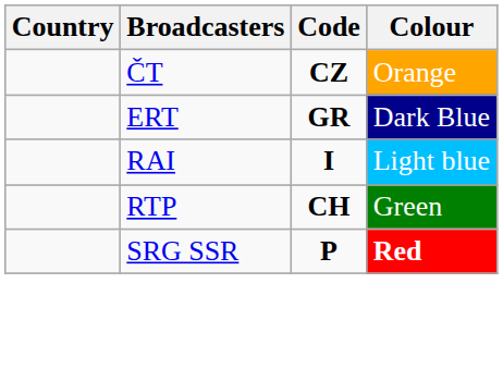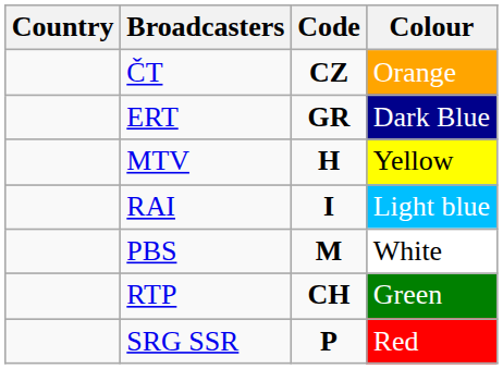+ row: MTV | H | Yellow
+ row: PBS | M | White
SRG SSR | Colour: bold -> normal
